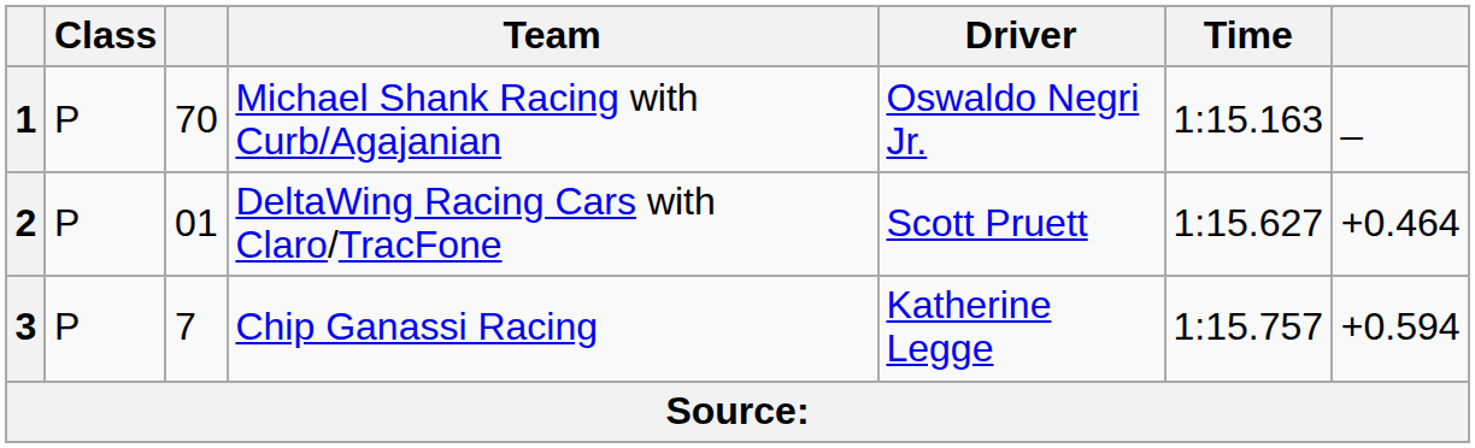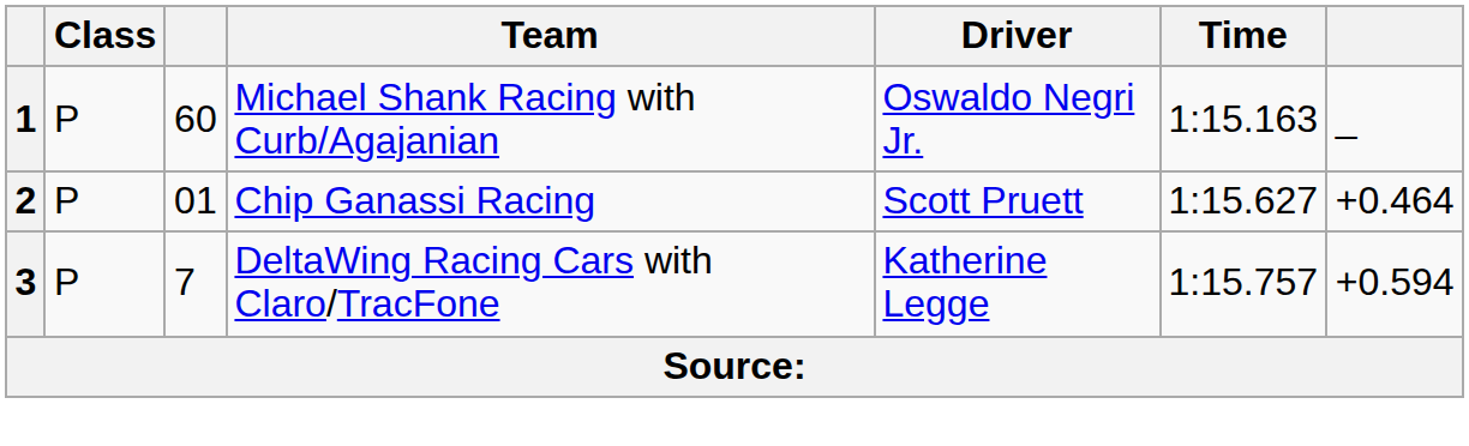1 | column 3: 70 -> 60
2 | Team: DeltaWing Racing Cars with Claro/TracFone -> Chip Ganassi Racing
3 | Team: Chip Ganassi Racing -> DeltaWing Racing Cars with Claro/TracFone
